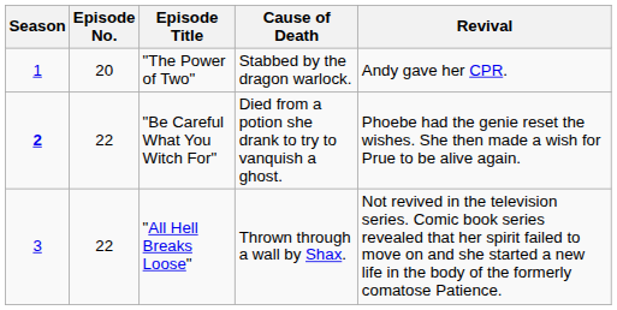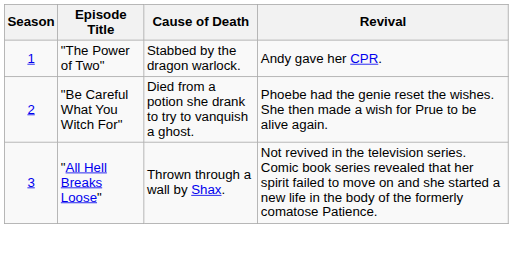- column: Episode No. | 20 | 22 | 22
"Be Careful What You Witch For" | Season: bold -> normal
